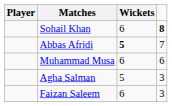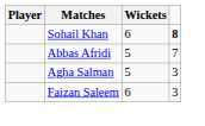Abbas Afridi | Wickets: bold -> normal
- row: Muhammad Musa | 6 | 6
